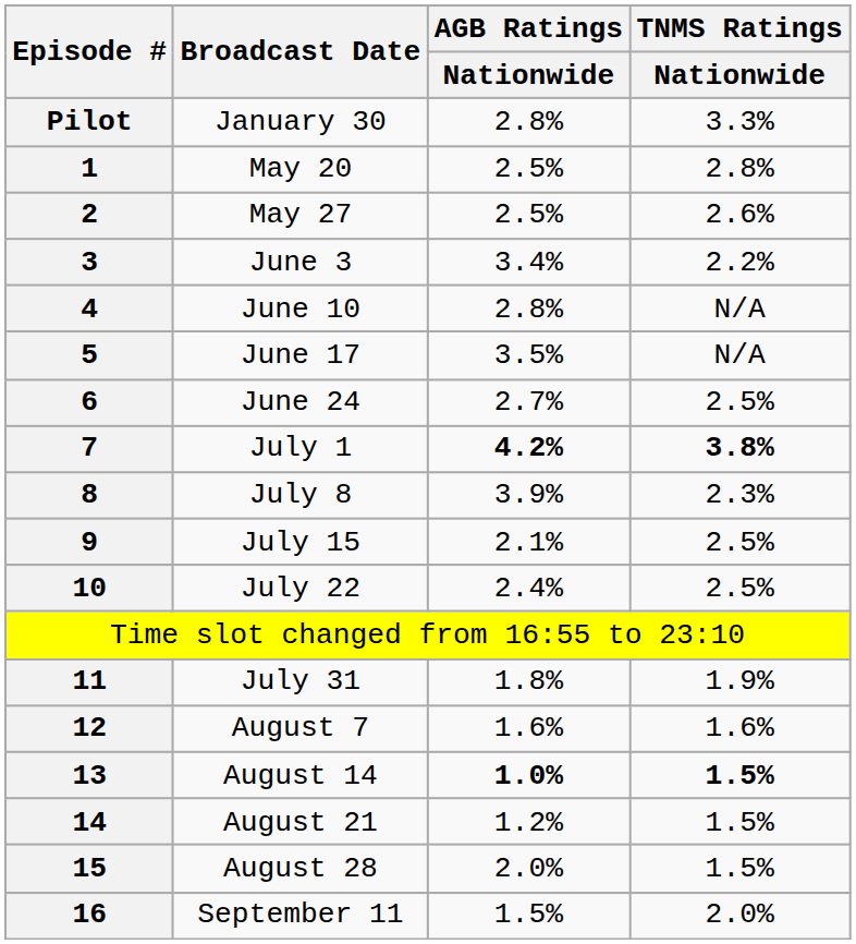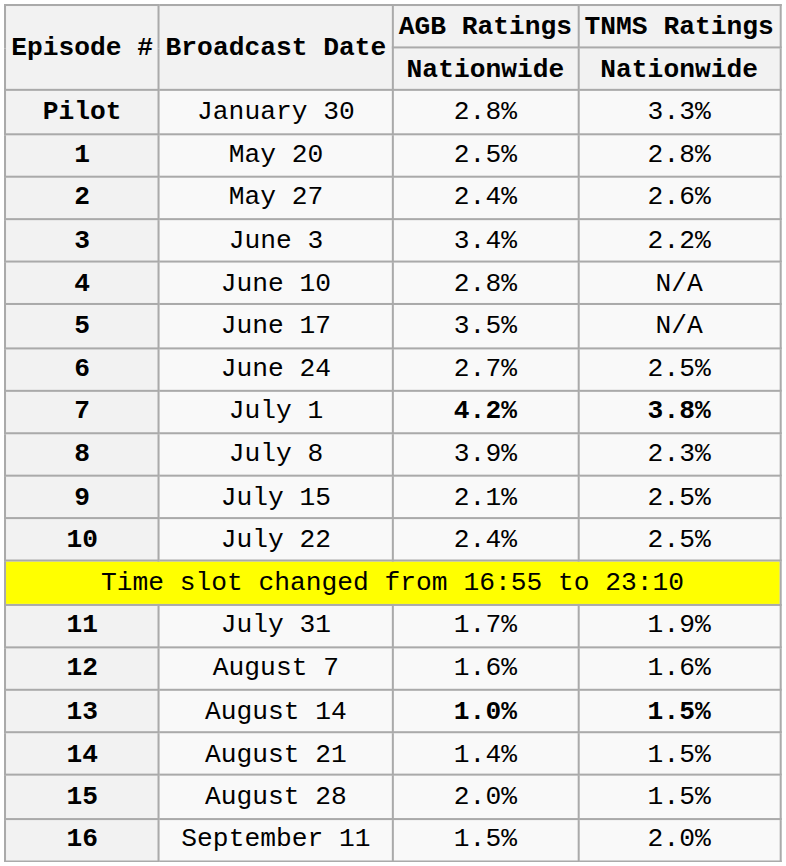2 | AGB Ratings / Nationwide: 2.5% -> 2.4%
11 | AGB Ratings / Nationwide: 1.8% -> 1.7%
14 | AGB Ratings / Nationwide: 1.2% -> 1.4%
